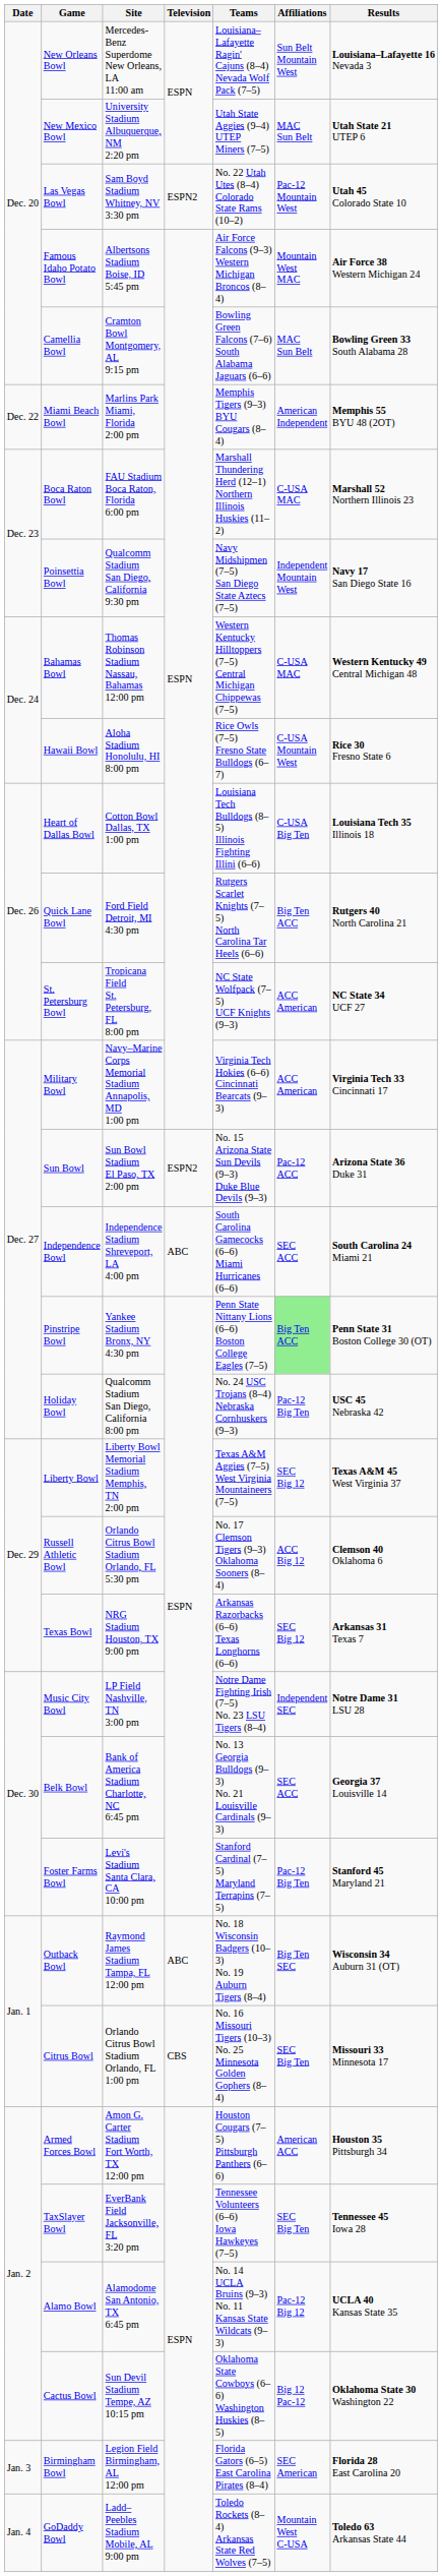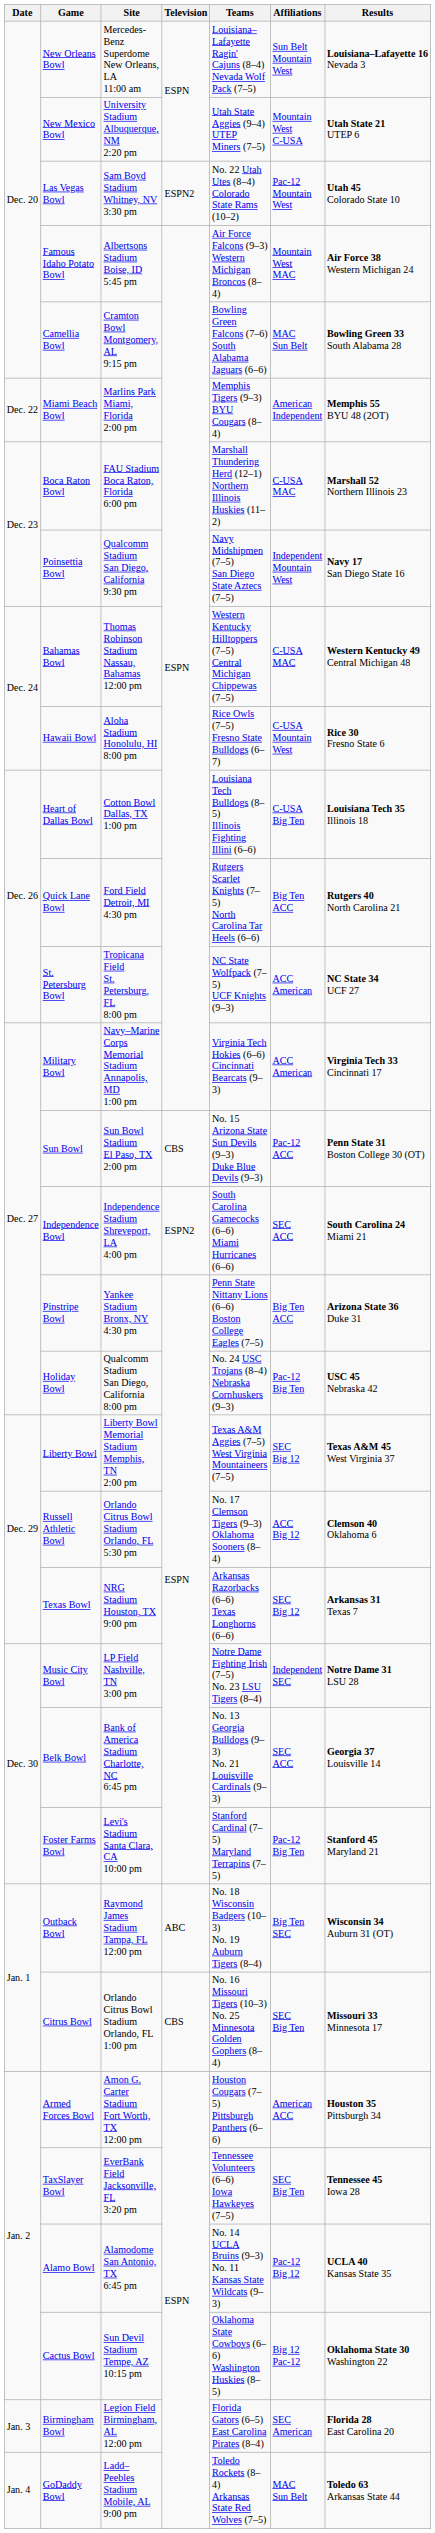New Mexico Bowl | Affiliations: MAC Sun Belt -> Mountain West C-USA
Sun Bowl | Television: ESPN2 -> CBS
Sun Bowl | Results: Arizona State 36 Duke 31 -> Penn State 31 Boston College 30 (OT)
Independence Bowl | Television: ABC -> ESPN2
Pinstripe Bowl | Affiliations: lightgreen background -> no background
Pinstripe Bowl | Results: Penn State 31 Boston College 30 (OT) -> Arizona State 36 Duke 31
GoDaddy Bowl | Affiliations: Mountain West C-USA -> MAC Sun Belt
